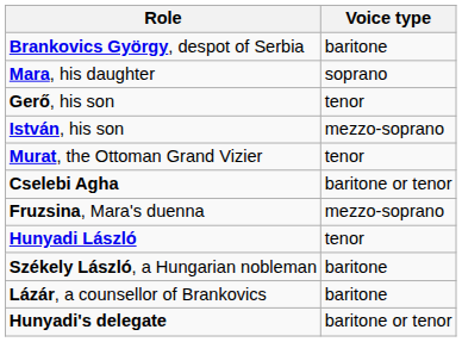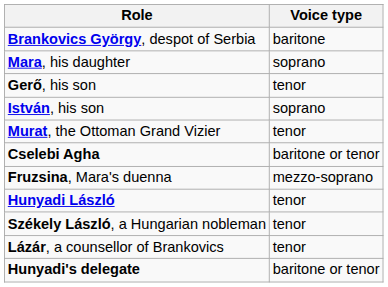István, his son | Voice type: mezzo-soprano -> soprano
Székely László, a Hungarian nobleman | Voice type: baritone -> tenor
Lázár, a counsellor of Brankovics | Voice type: baritone -> tenor
